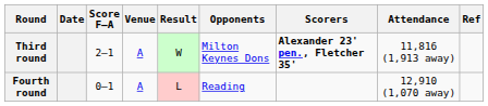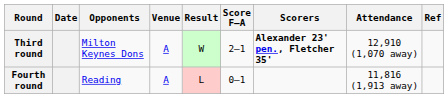columns swapped: Opponents <-> Score F–A
Third round | Attendance: 11,816 (1,913 away) -> 12,910 (1,070 away)
Fourth round | Attendance: 12,910 (1,070 away) -> 11,816 (1,913 away)
